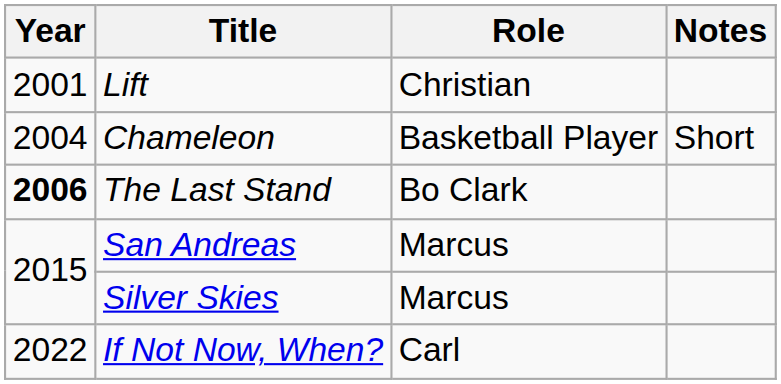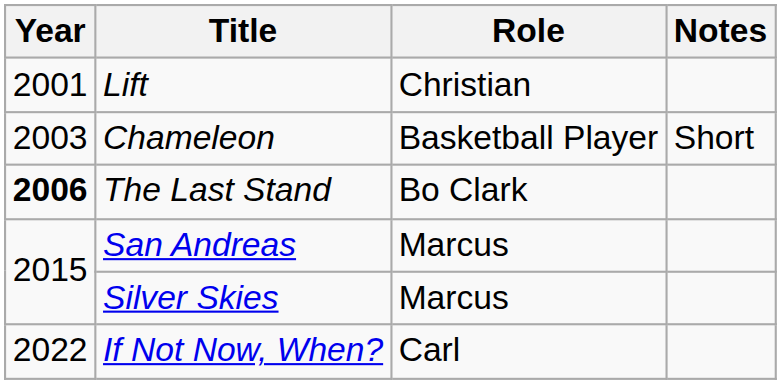Chameleon | Year: 2004 -> 2003
